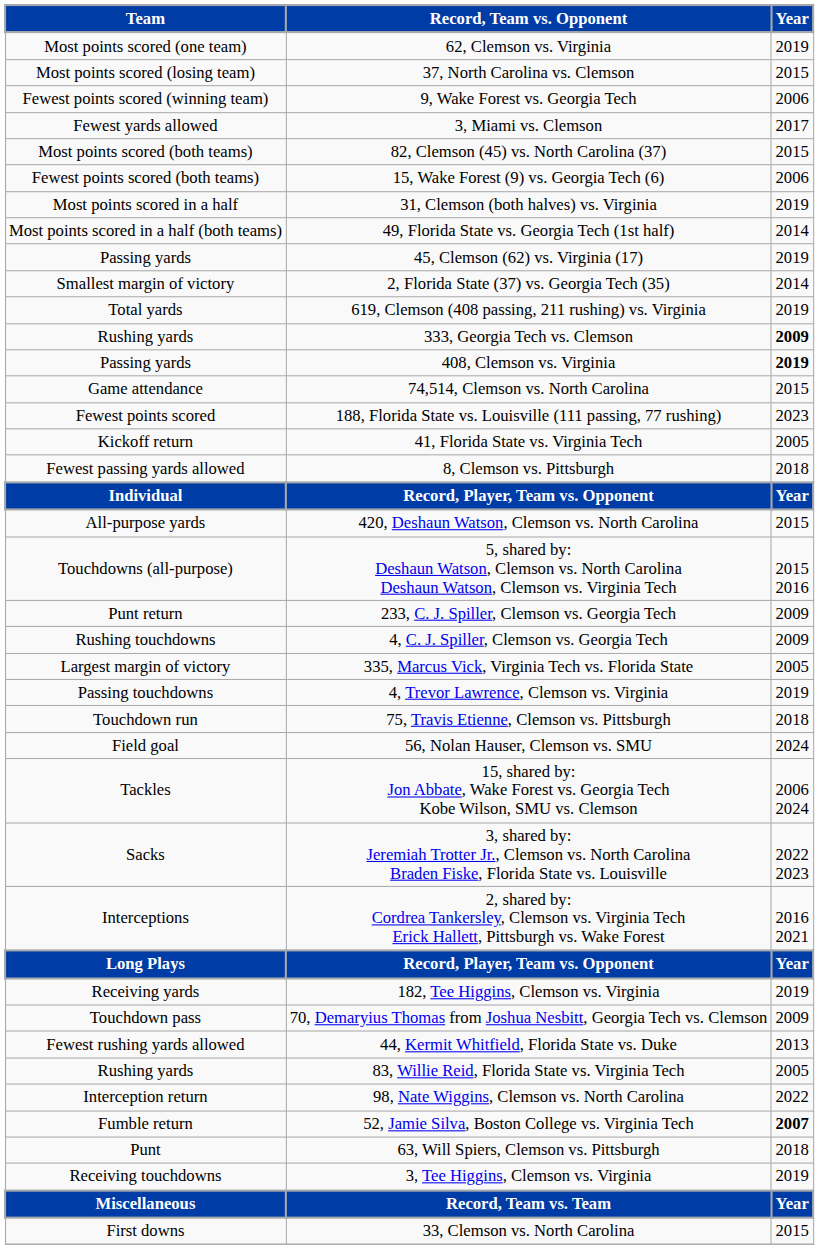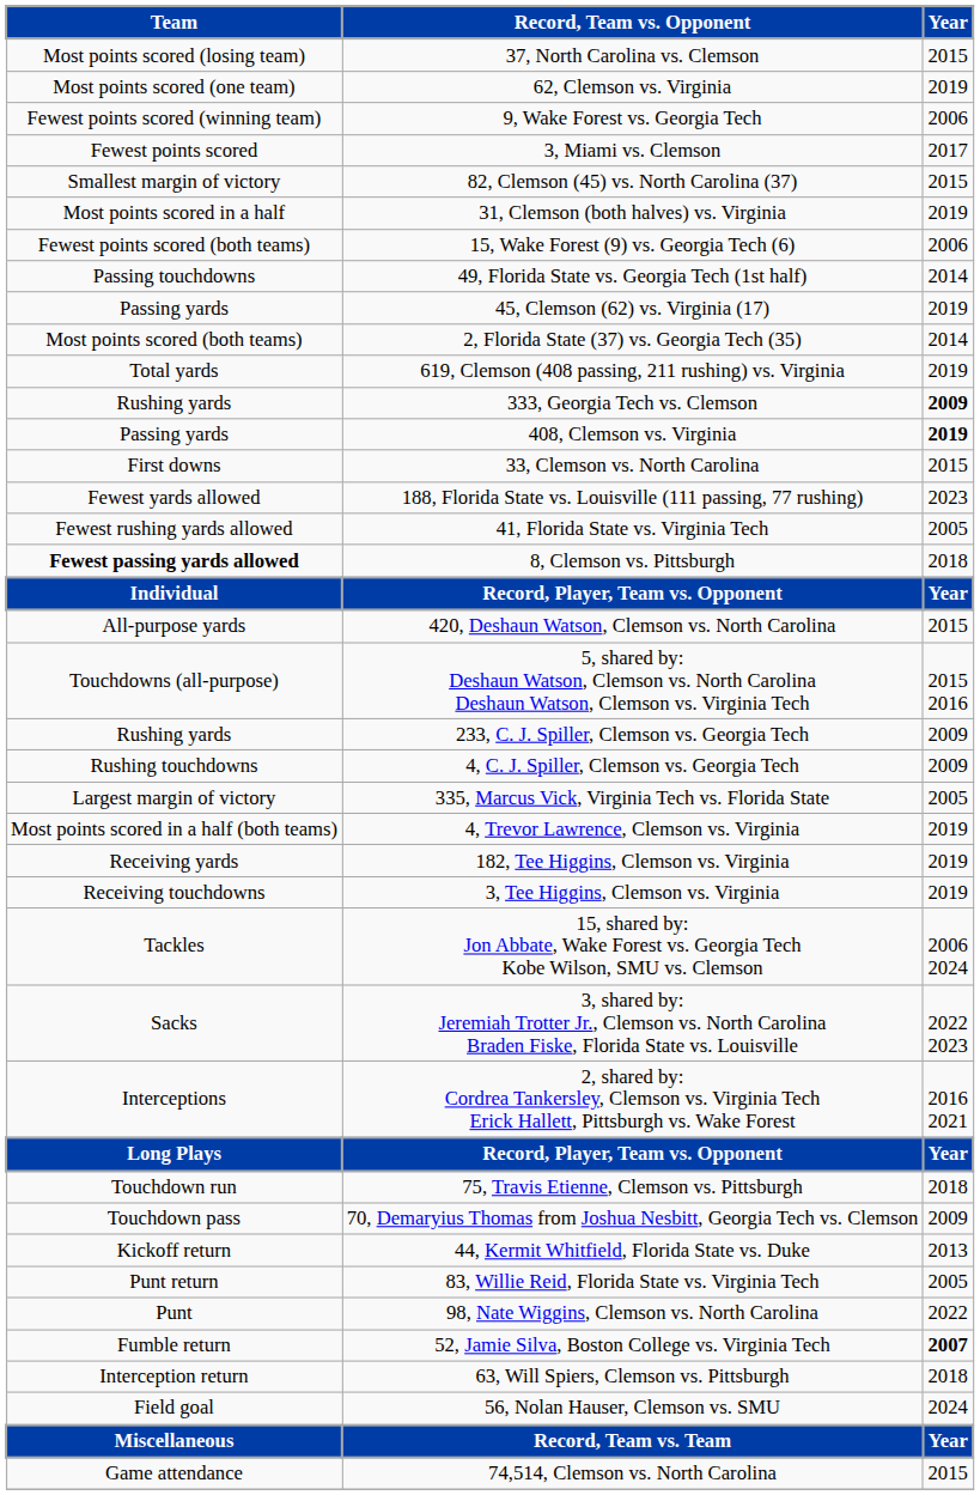rows swapped: 62, Clemson vs. Virginia <-> 37, North Carolina vs. Clemson
3, Miami vs. Clemson | Team: Fewest yards allowed -> Fewest points scored
82, Clemson (45) vs. North Carolina (37) | Team: Most points scored (both teams) -> Smallest margin of victory
rows swapped: 15, Wake Forest (9) vs. Georgia Tech (6) <-> 31, Clemson (both halves) vs. Virginia
49, Florida State vs. Georgia Tech (1st half) | Team: Most points scored in a half (both teams) -> Passing touchdowns
2, Florida State (37) vs. Georgia Tech (35) | Team: Smallest margin of victory -> Most points scored (both teams)
rows swapped: 33, Clemson vs. North Carolina <-> 74,514, Clemson vs. North Carolina
188, Florida State vs. Louisville (111 passing, 77 rushing) | Team: Fewest points scored -> Fewest yards allowed
41, Florida State vs. Virginia Tech | Team: Kickoff return -> Fewest rushing yards allowed
8, Clemson vs. Pittsburgh | Team: normal -> bold
233, C. J. Spiller, Clemson vs. Georgia Tech | Team: Punt return -> Rushing yards
4, Trevor Lawrence, Clemson vs. Virginia | Team: Passing touchdowns -> Most points scored in a half (both teams)
rows swapped: 182, Tee Higgins, Clemson vs. Virginia <-> 75, Travis Etienne, Clemson vs. Pittsburgh
rows swapped: 3, Tee Higgins, Clemson vs. Virginia <-> 56, Nolan Hauser, Clemson vs. SMU
44, Kermit Whitfield, Florida State vs. Duke | Team: Fewest rushing yards allowed -> Kickoff return
83, Willie Reid, Florida State vs. Virginia Tech | Team: Rushing yards -> Punt return
98, Nate Wiggins, Clemson vs. North Carolina | Team: Interception return -> Punt
63, Will Spiers, Clemson vs. Pittsburgh | Team: Punt -> Interception return
